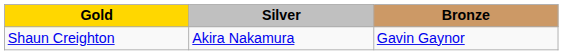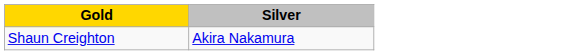- column: Bronze | Gavin Gaynor
